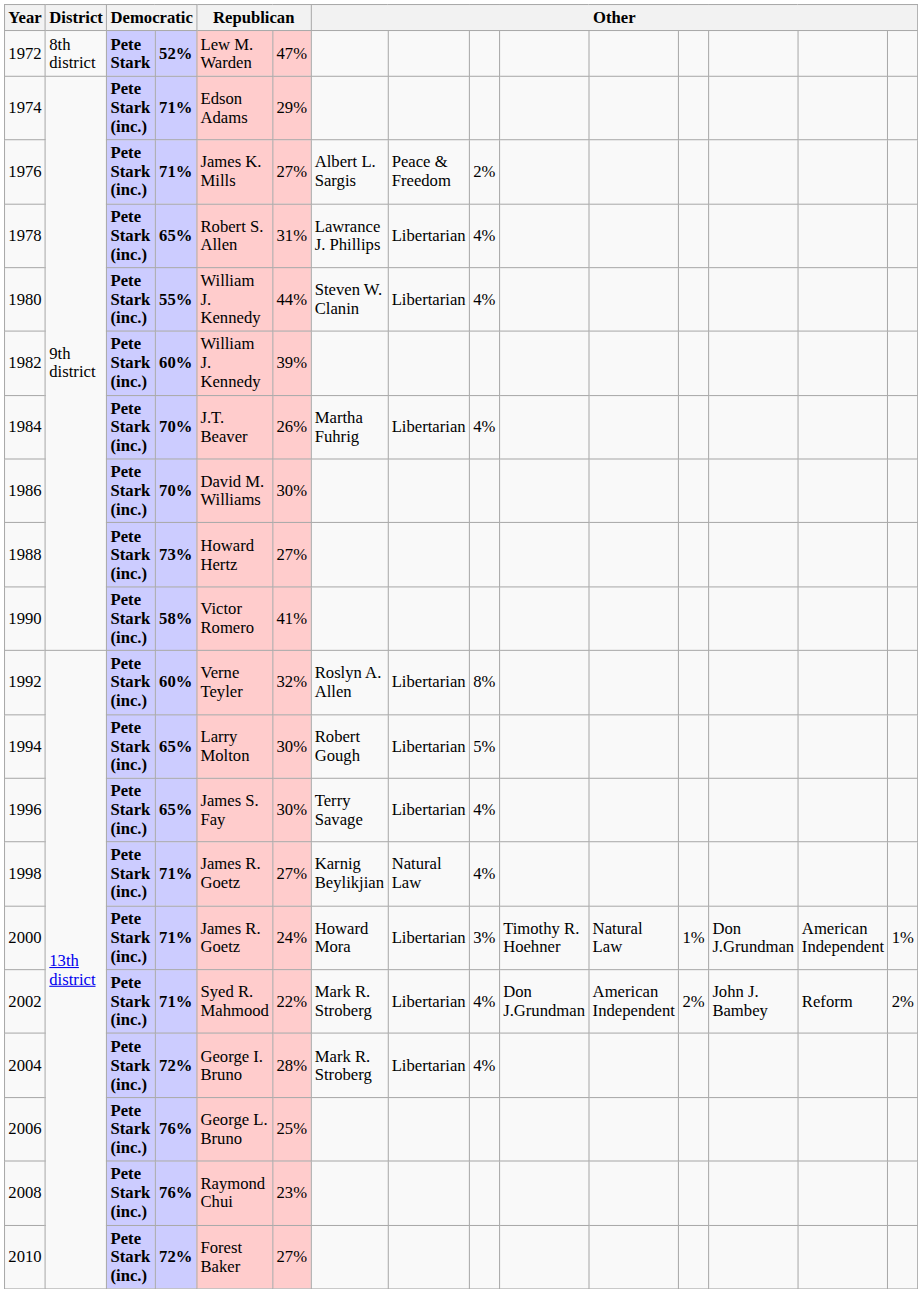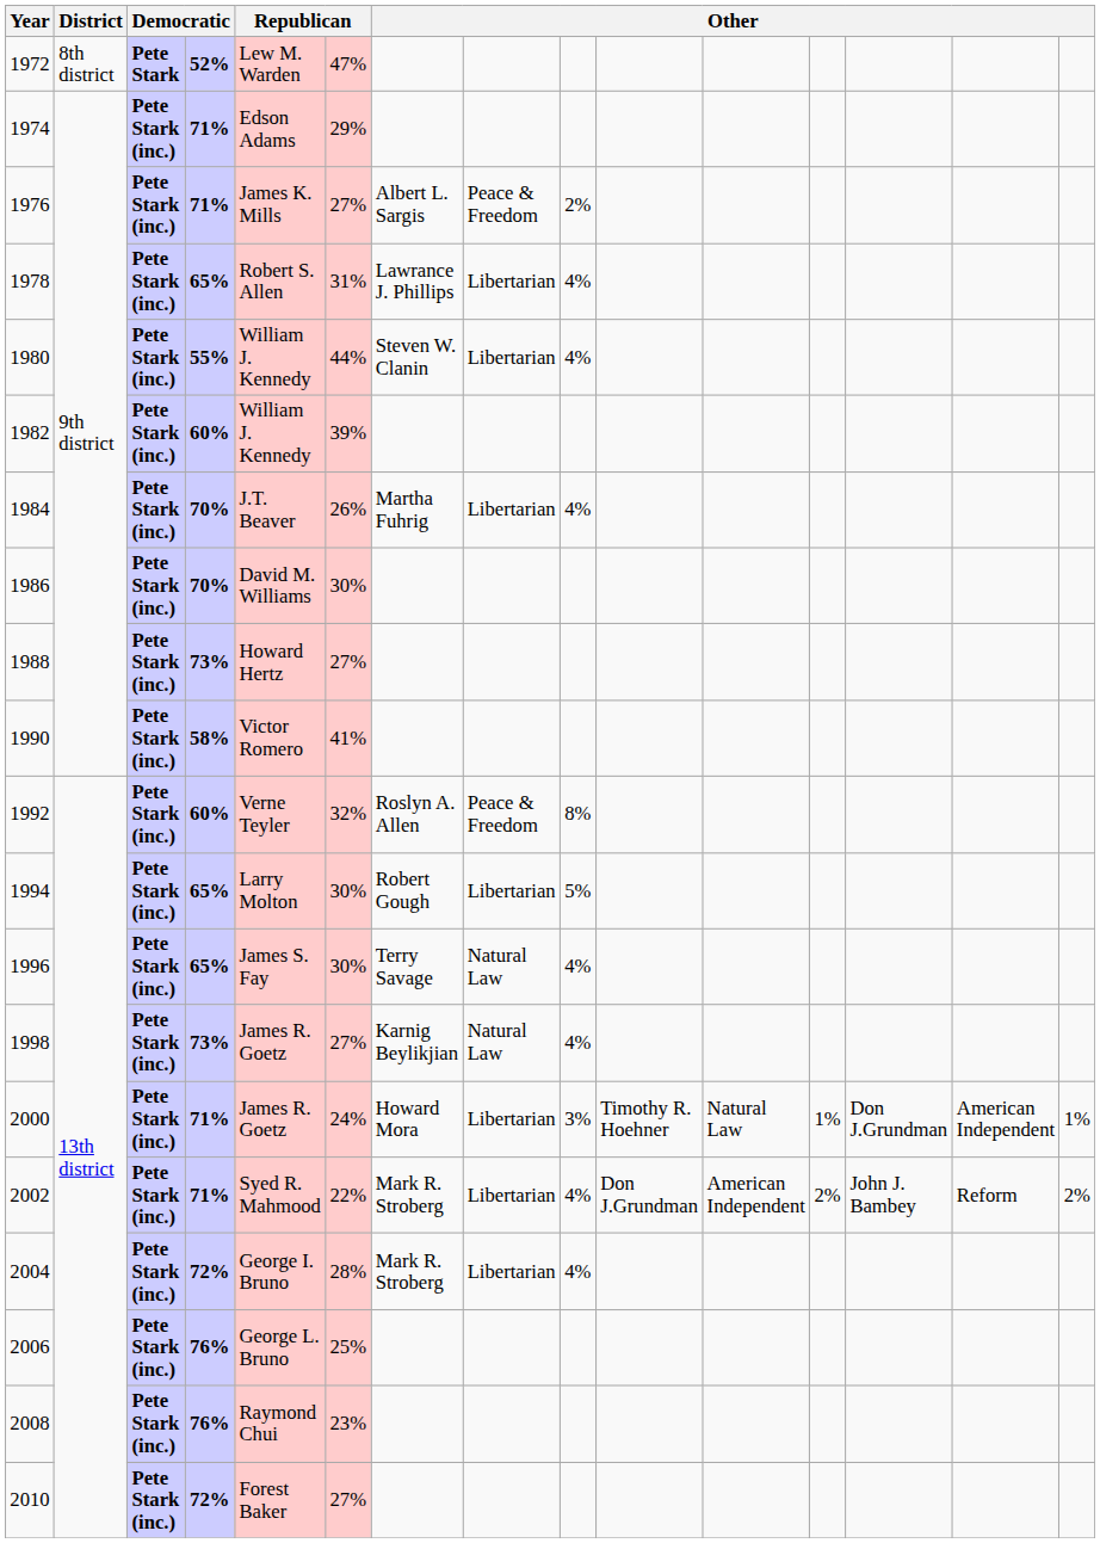1992 | column 8: Libertarian -> Peace & Freedom
1996 | column 8: Libertarian -> Natural Law
1998 | column 4: 71% -> 73%
